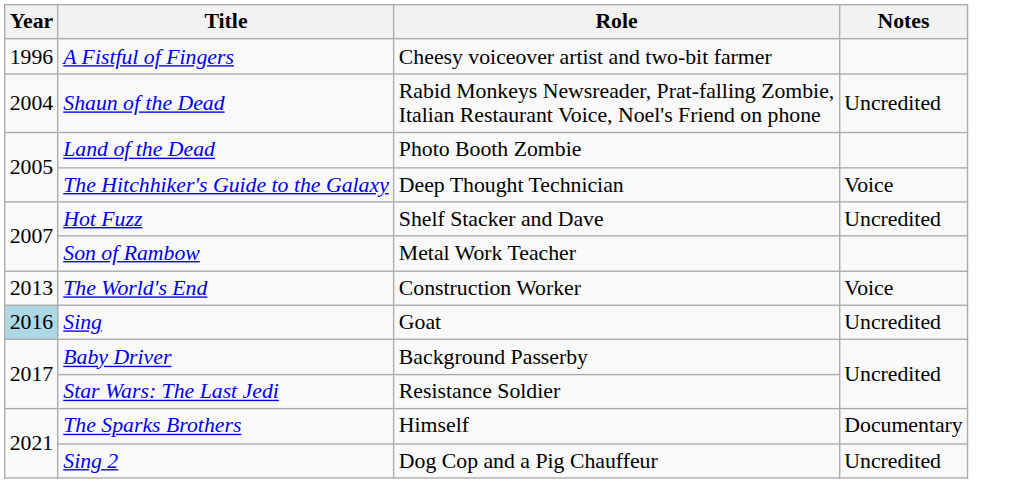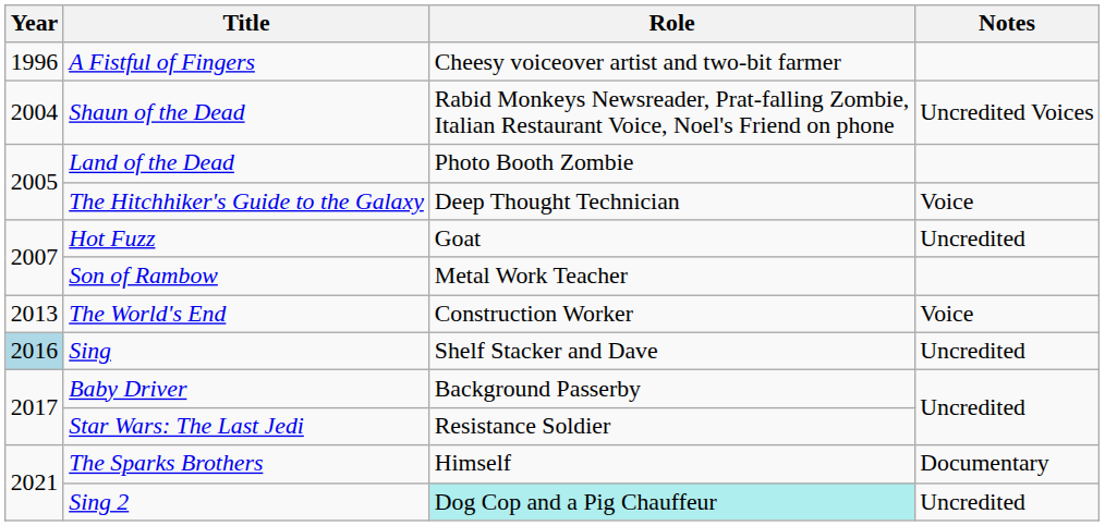Shaun of the Dead | Notes: Uncredited -> Uncredited Voices
Hot Fuzz | Role: Shelf Stacker and Dave -> Goat
Sing | Role: Goat -> Shelf Stacker and Dave
Sing 2 | Role: no background -> paleturquoise background
